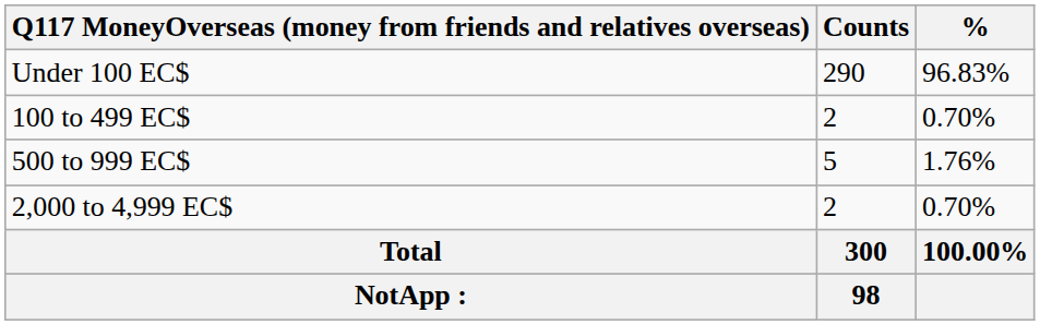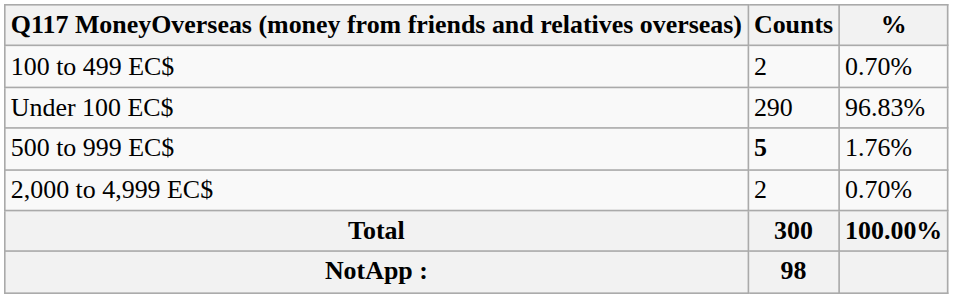rows swapped: Under 100 EC$ <-> 100 to 499 EC$
500 to 999 EC$ | Counts: normal -> bold
